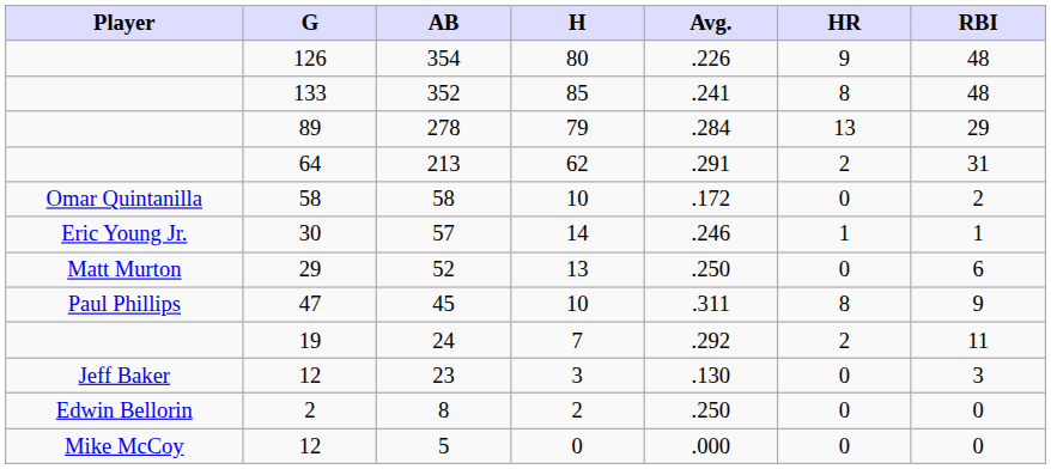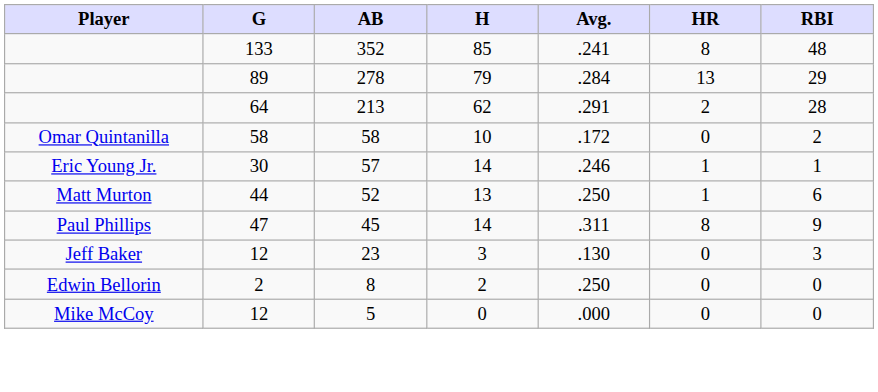- row: 126 | 354 | 80 | .226 | 9 | 48
213 | RBI: 31 -> 28
52 | G: 29 -> 44
52 | HR: 0 -> 1
45 | H: 10 -> 14
- row: 19 | 24 | 7 | .292 | 2 | 11
